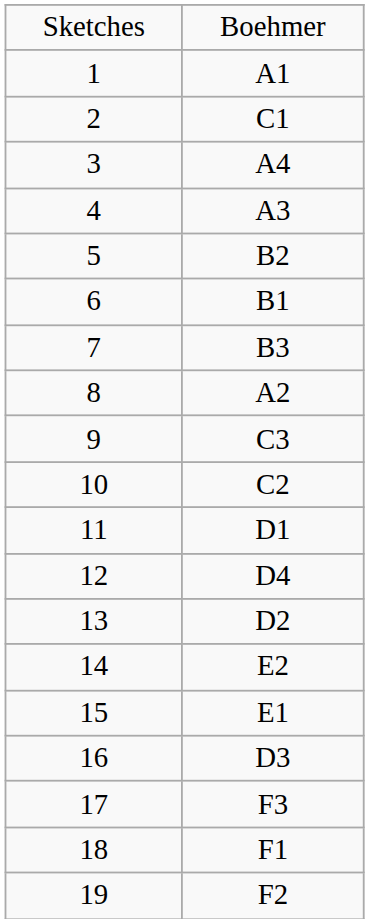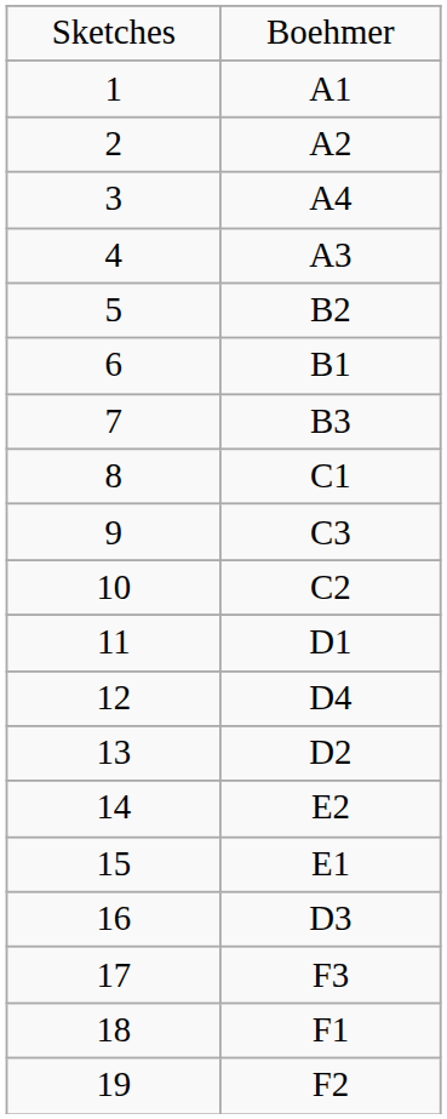2 | column 2: C1 -> A2
8 | column 2: A2 -> C1
